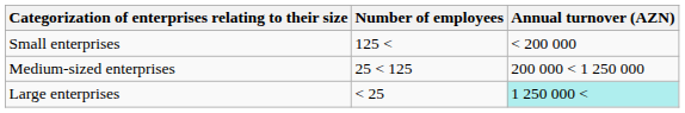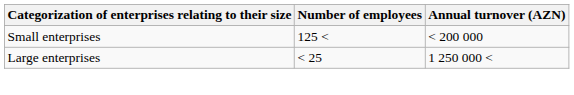- row: Medium-sized enterprises | 25 < 125 | 200 000 < 1 250 000
Large enterprises | Annual turnover (AZN): paleturquoise background -> no background
